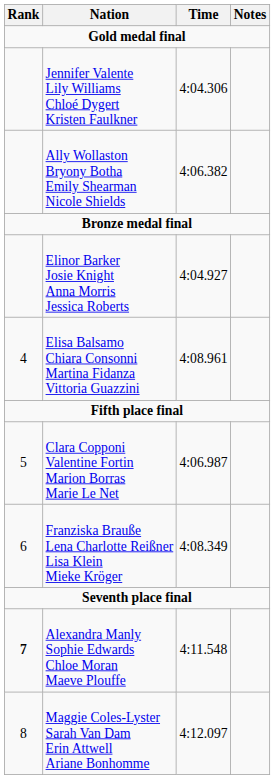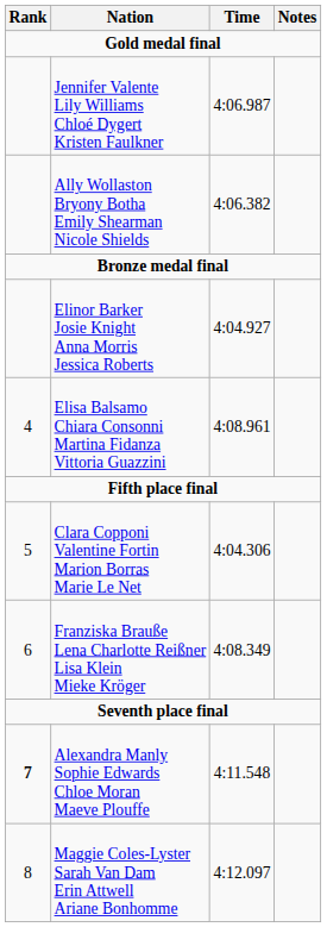Jennifer Valente Lily Williams Chloé Dygert Kristen Faulkner | Time: 4:04.306 -> 4:06.987
Clara Copponi Valentine Fortin Marion Borras Marie Le Net | Time: 4:06.987 -> 4:04.306
